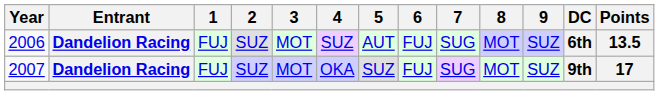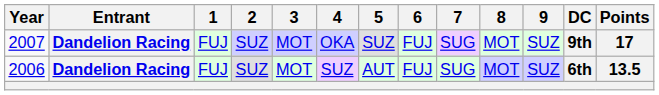rows swapped: 2006 <-> 2007
